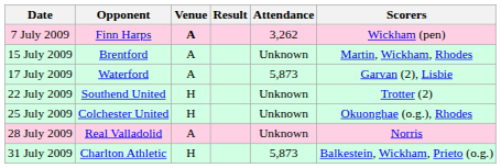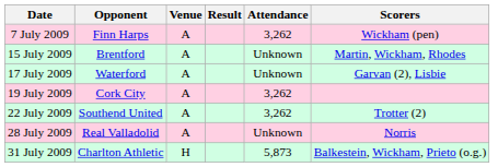7 July 2009 | Venue: bold -> normal
17 July 2009 | Attendance: 5,873 -> Unknown
+ row: 19 July 2009 | Cork City | A | 3,262
22 July 2009 | Venue: H -> A
22 July 2009 | Attendance: Unknown -> 3,262
- row: 25 July 2009 | Colchester United | H | Unknown | Okuonghae (o.g.), Rhodes
